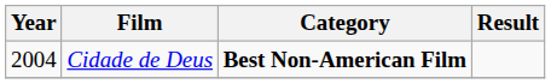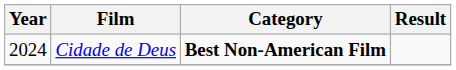Cidade de Deus | Year: 2004 -> 2024
